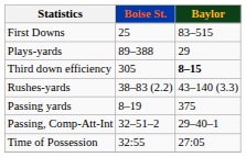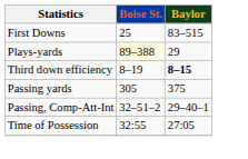Plays-yards | Boise St.: no background -> lightyellow background
Third down efficiency | Boise St.: 305 -> 8–19
- row: Rushes-yards | 38–83 (2.2) | 43–140 (3.3)
Passing yards | Boise St.: 8–19 -> 305
